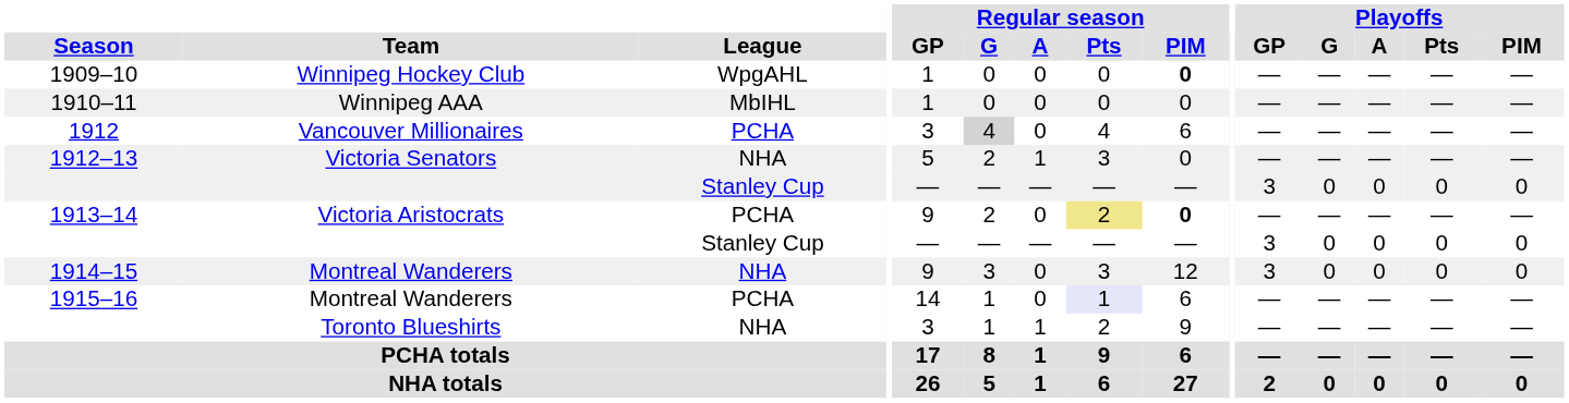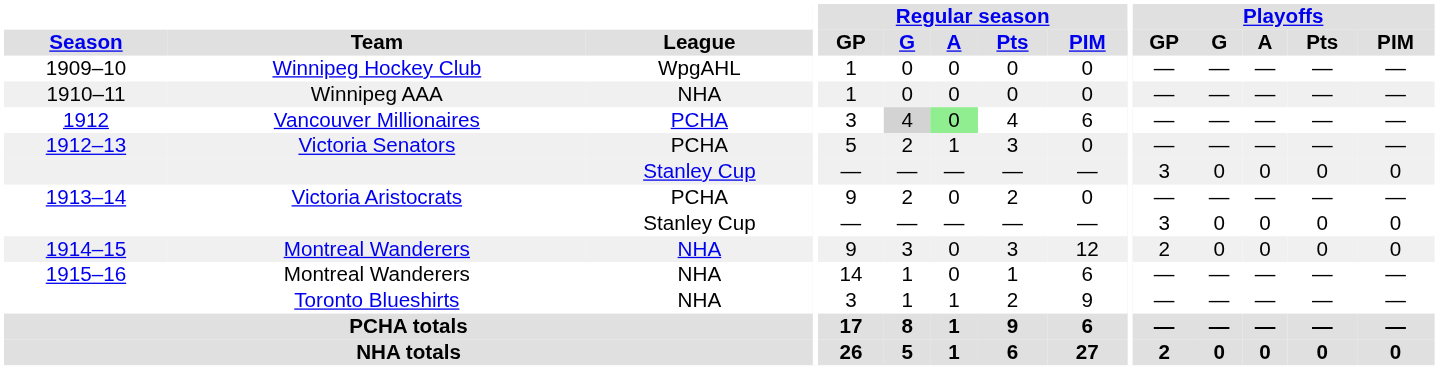1909–10 | Regular season / PIM: bold -> normal
1910–11 | League: MbIHL -> NHA
1912 | Regular season / A: no background -> lightgreen background
1912–13 | League: NHA -> PCHA
1913–14 | Regular season / Pts: khaki background -> no background
1913–14 | Regular season / PIM: bold -> normal
1914–15 | Playoffs / GP: 3 -> 2
1915–16 | League: PCHA -> NHA
1915–16 | Regular season / Pts: lavender background -> no background
